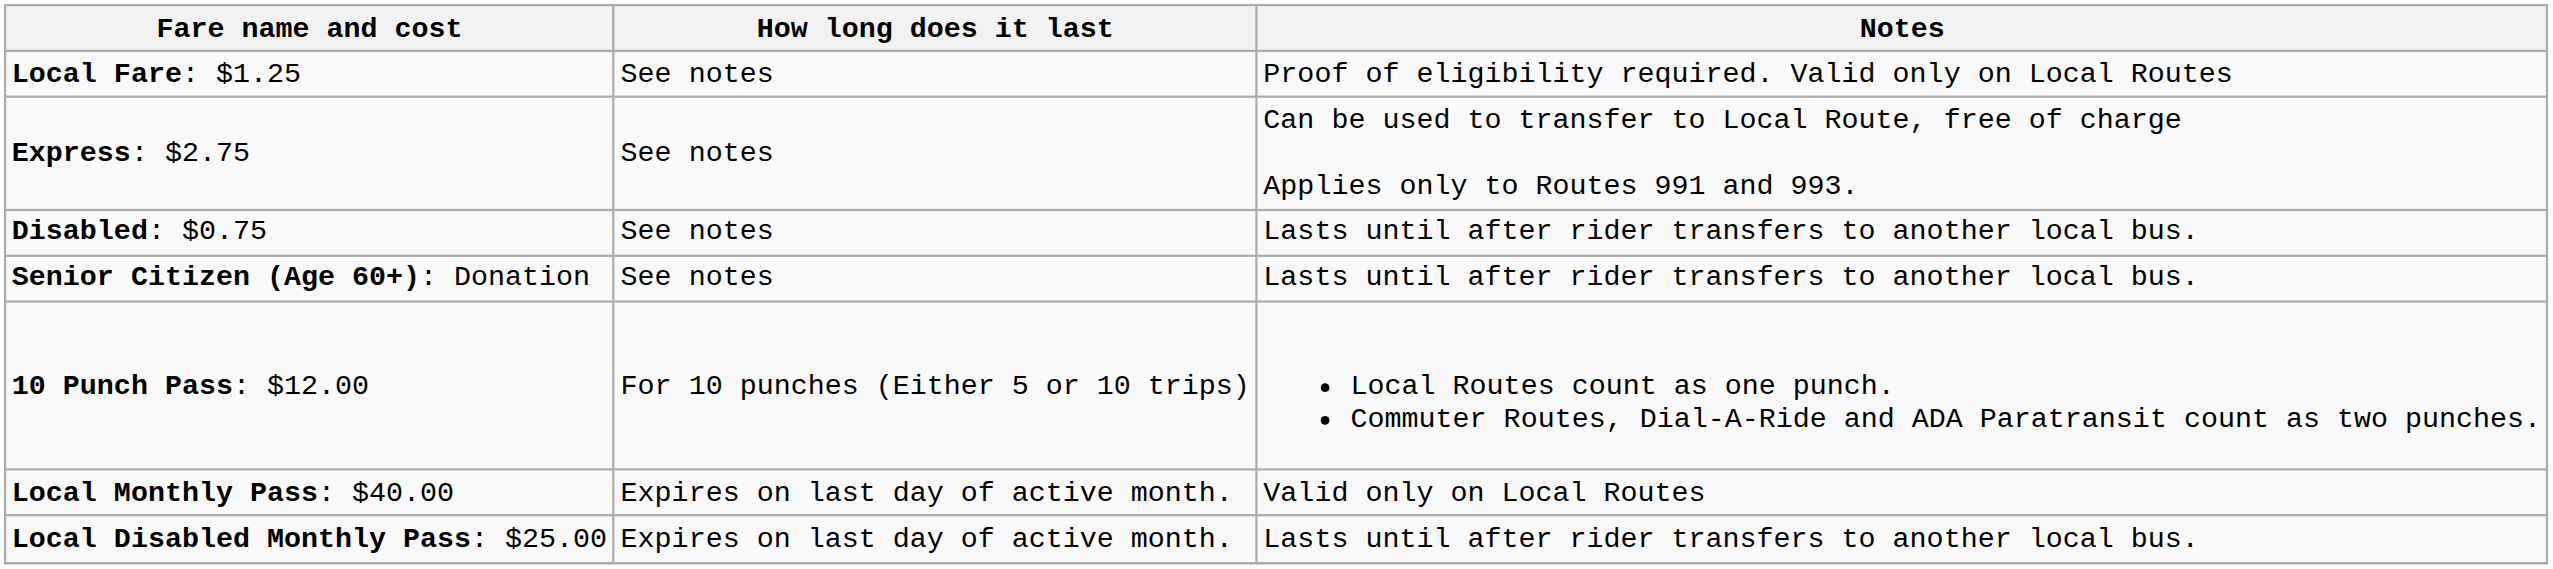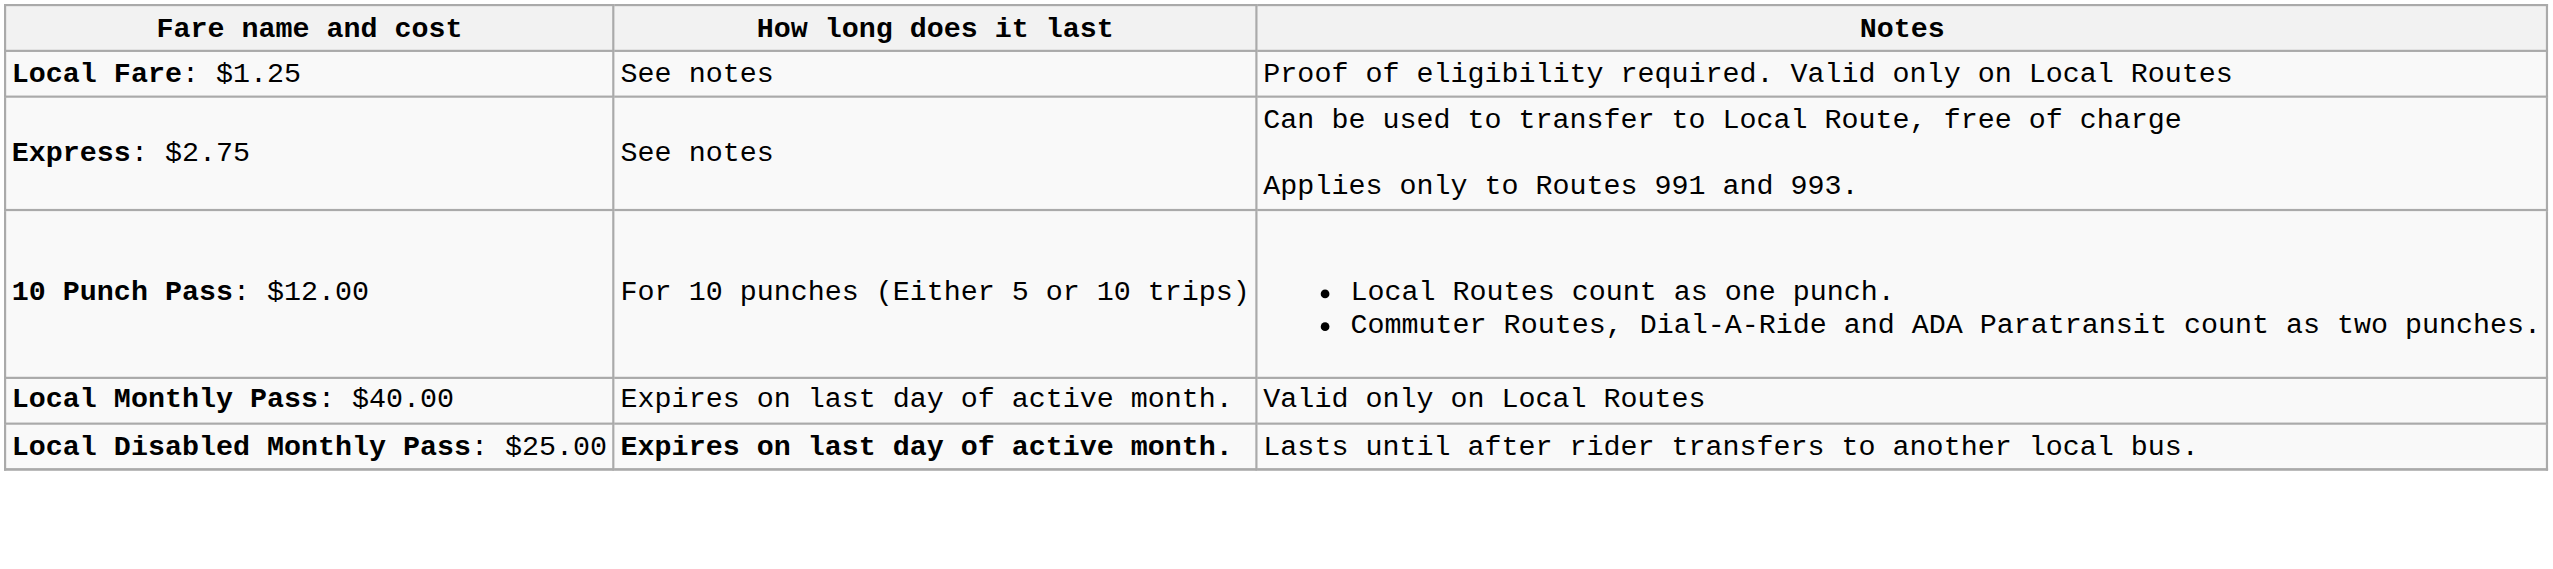- row: Disabled: $0.75 | See notes | Lasts until after rider transfers to another local bus.
- row: Senior Citizen (Age 60+): Donation | See notes | Lasts until after rider transfers to another local bus.
Local Disabled Monthly Pass: $25.00 | How long does it last: normal -> bold
